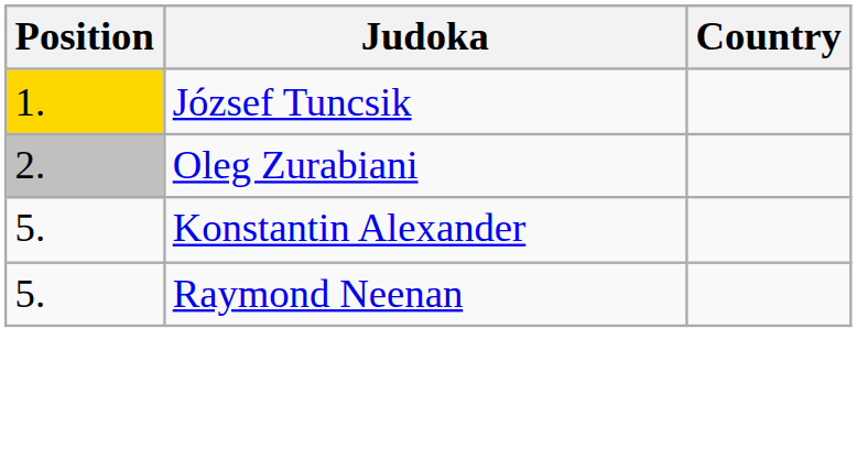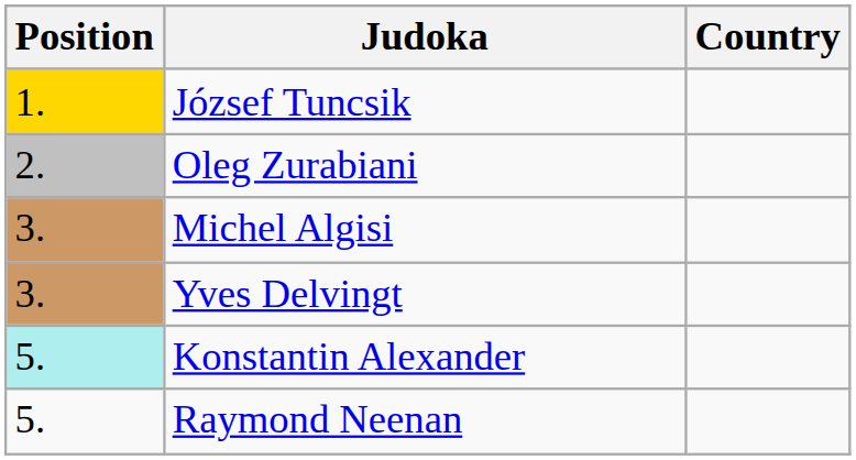+ row: 3. | Michel Algisi
+ row: 3. | Yves Delvingt
Konstantin Alexander | Position: no background -> paleturquoise background
